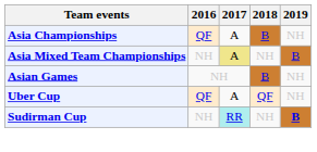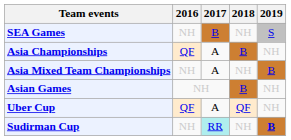+ row: SEA Games | NH | B | NH | S
Asia Mixed Team Championships | 2017: khaki background -> no background
